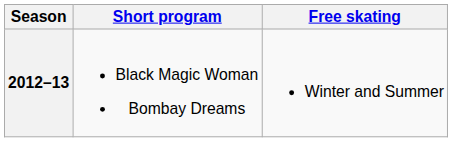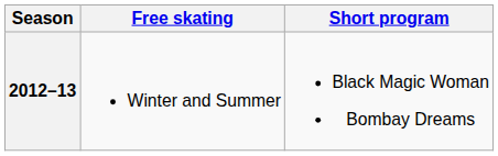columns swapped: Short program <-> Free skating
